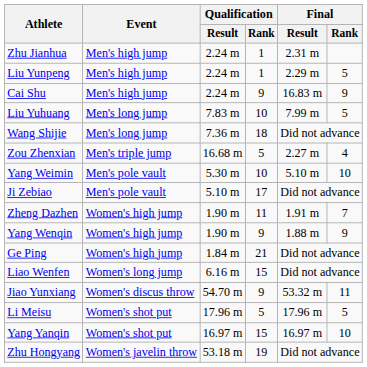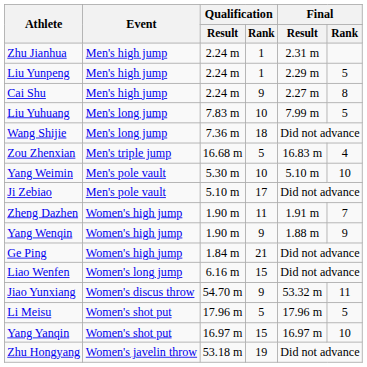Cai Shu | Final / Result: 16.83 m -> 2.27 m
Cai Shu | Final / Rank: 9 -> 8
Zou Zhenxian | Final / Result: 2.27 m -> 16.83 m
